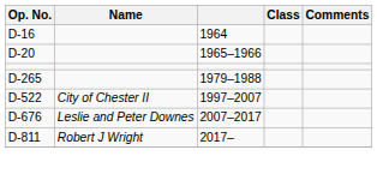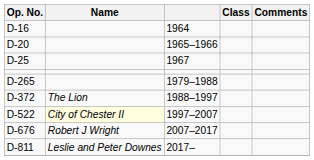+ row: D-25 | 1967
+ row: D-372 | The Lion | 1988–1997
D-522 | Name: no background -> lightyellow background
D-676 | Name: Leslie and Peter Downes -> Robert J Wright
D-811 | Name: Robert J Wright -> Leslie and Peter Downes
